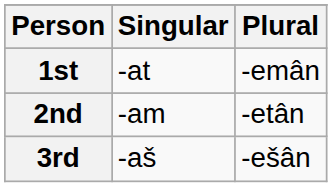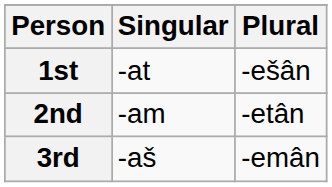1st | Plural: -emân -> -ešân
3rd | Plural: -ešân -> -emân
